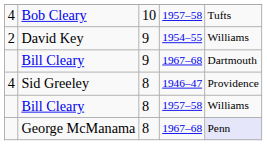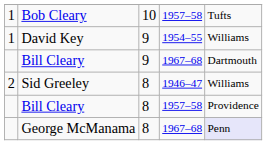Bob Cleary | column 1: 4 -> 1
David Key | column 1: 2 -> 1
Sid Greeley | column 1: 4 -> 2
Sid Greeley | column 5: Providence -> Williams
Bill Cleary / 8 | column 5: Williams -> Providence
